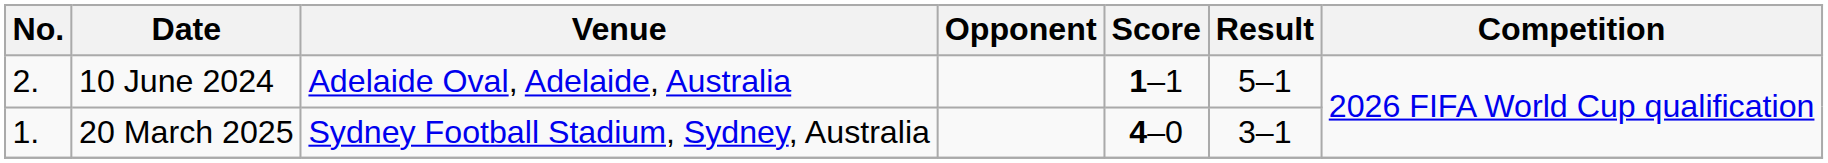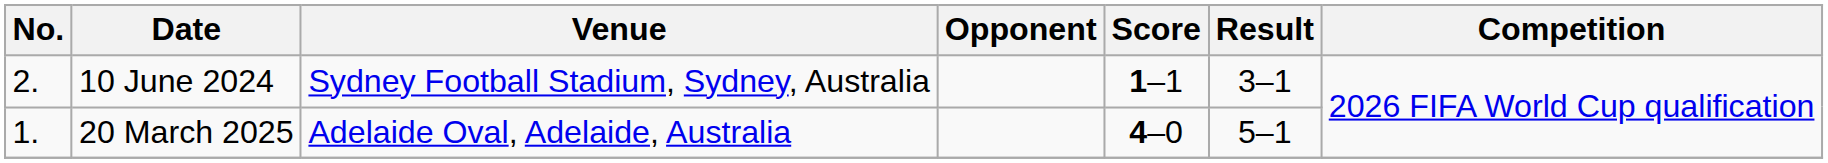10 June 2024 | Venue: Adelaide Oval, Adelaide, Australia -> Sydney Football Stadium, Sydney, Australia
10 June 2024 | Result: 5–1 -> 3–1
20 March 2025 | Venue: Sydney Football Stadium, Sydney, Australia -> Adelaide Oval, Adelaide, Australia
20 March 2025 | Result: 3–1 -> 5–1
